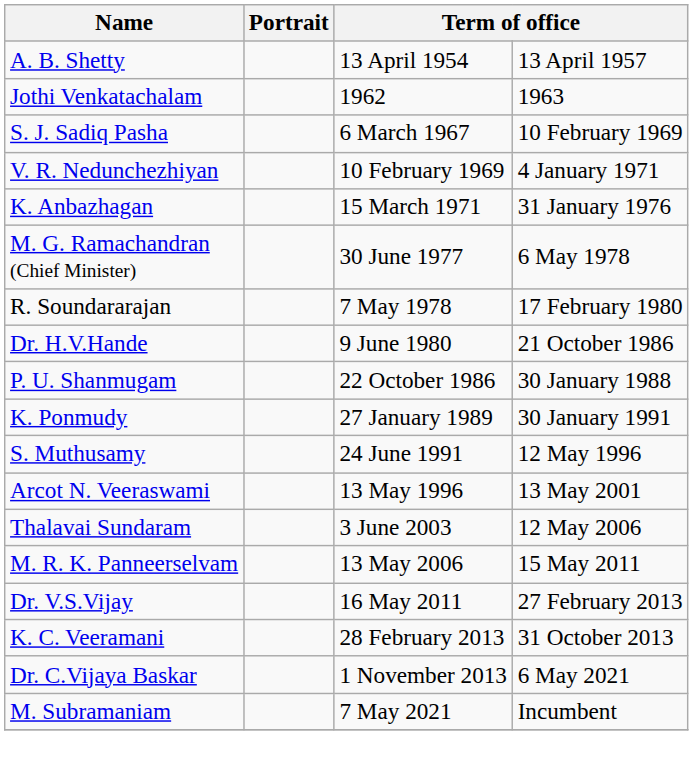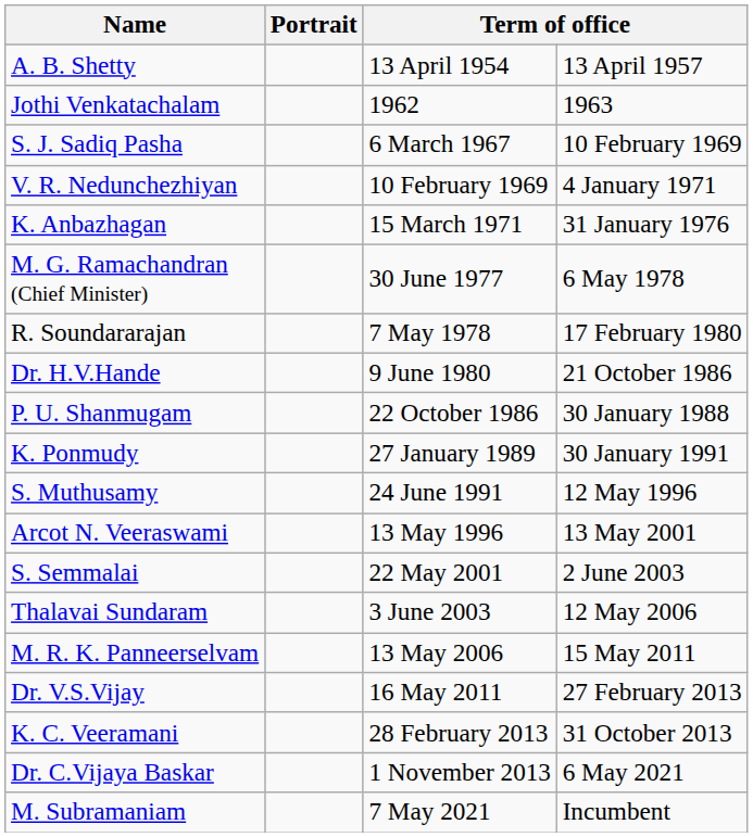+ row: S. Semmalai | 22 May 2001 | 2 June 2003
